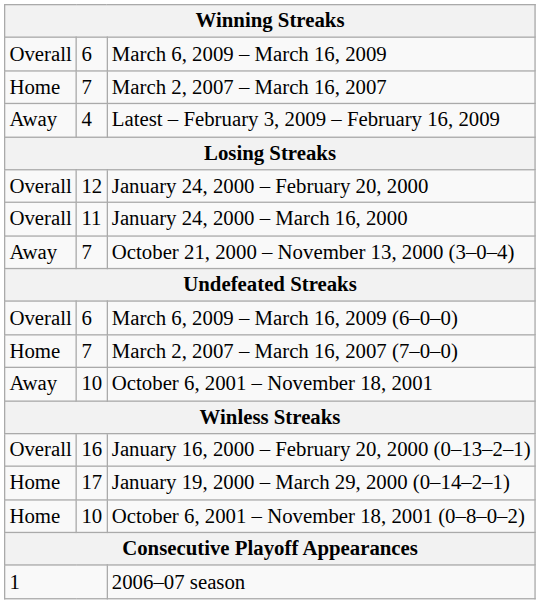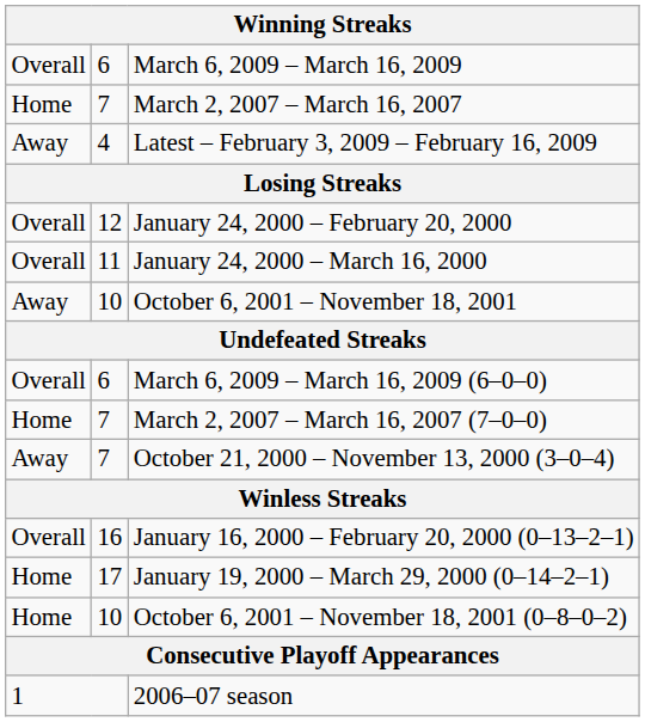rows swapped: October 6, 2001 – November 18, 2001 <-> October 21, 2000 – November 13, 2000 (3–0–4)
